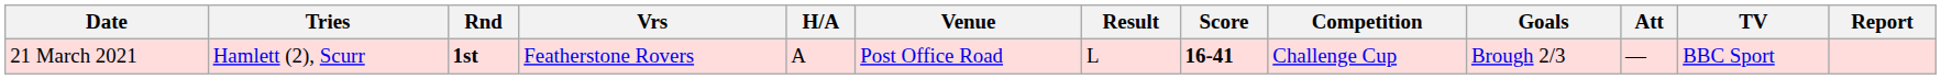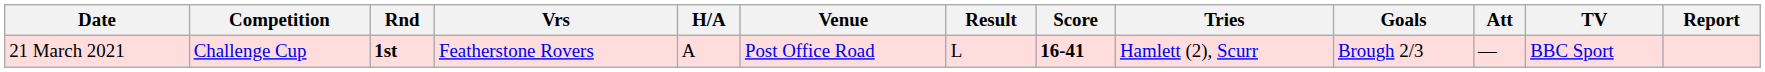columns swapped: Competition <-> Tries
